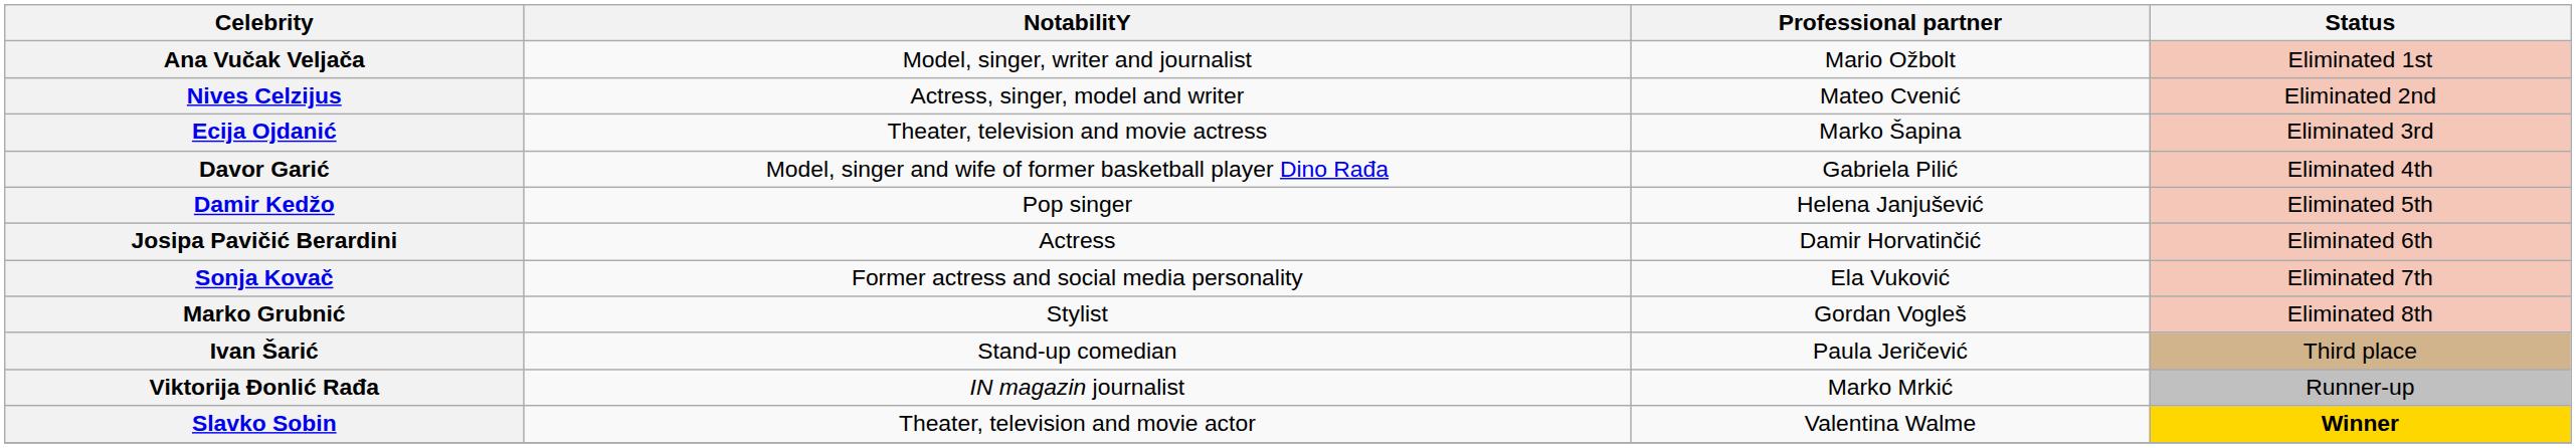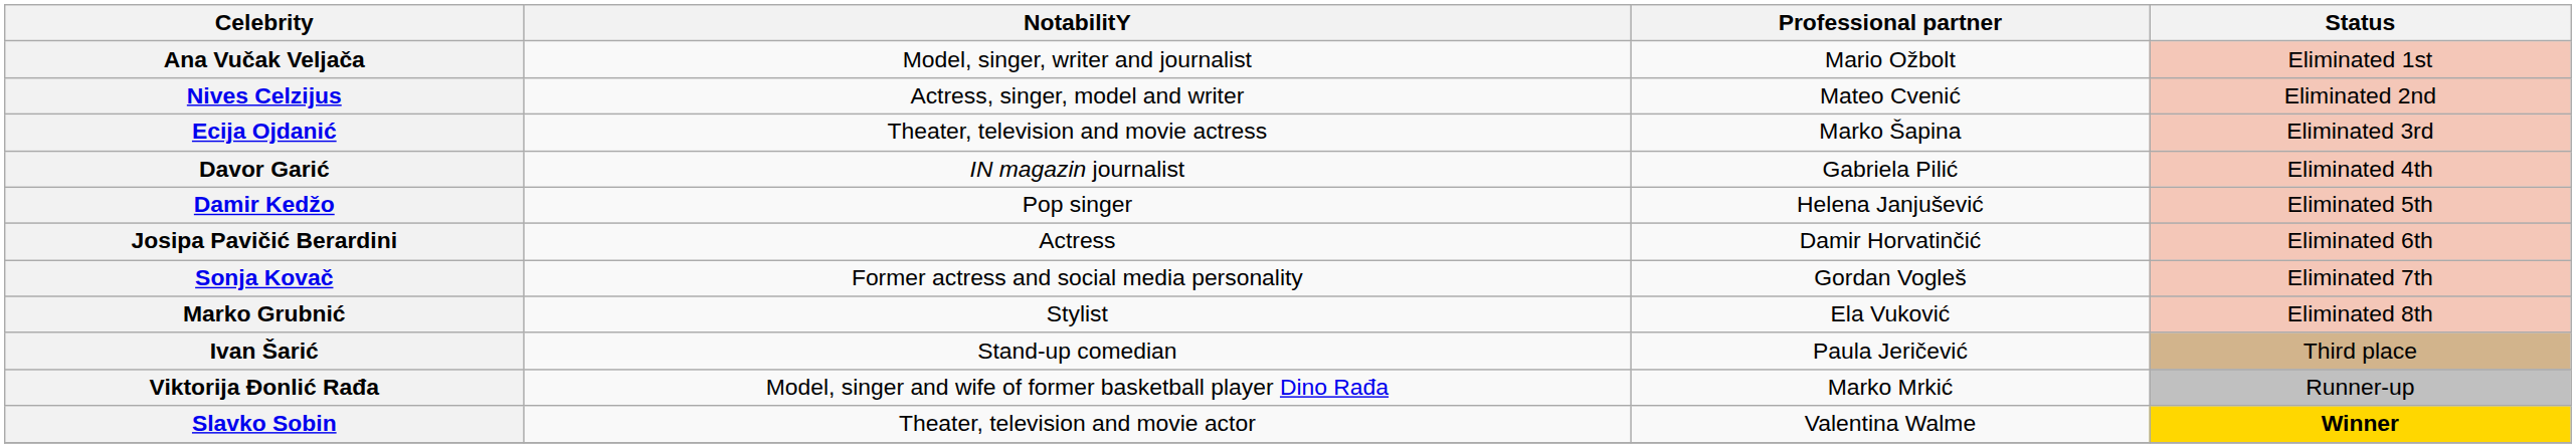Davor Garić | NotabilitY: Model, singer and wife of former basketball player Dino Rađa -> IN magazin journalist
Sonja Kovač | Professional partner: Ela Vuković -> Gordan Vogleš
Marko Grubnić | Professional partner: Gordan Vogleš -> Ela Vuković
Viktorija Đonlić Rađa | NotabilitY: IN magazin journalist -> Model, singer and wife of former basketball player Dino Rađa
